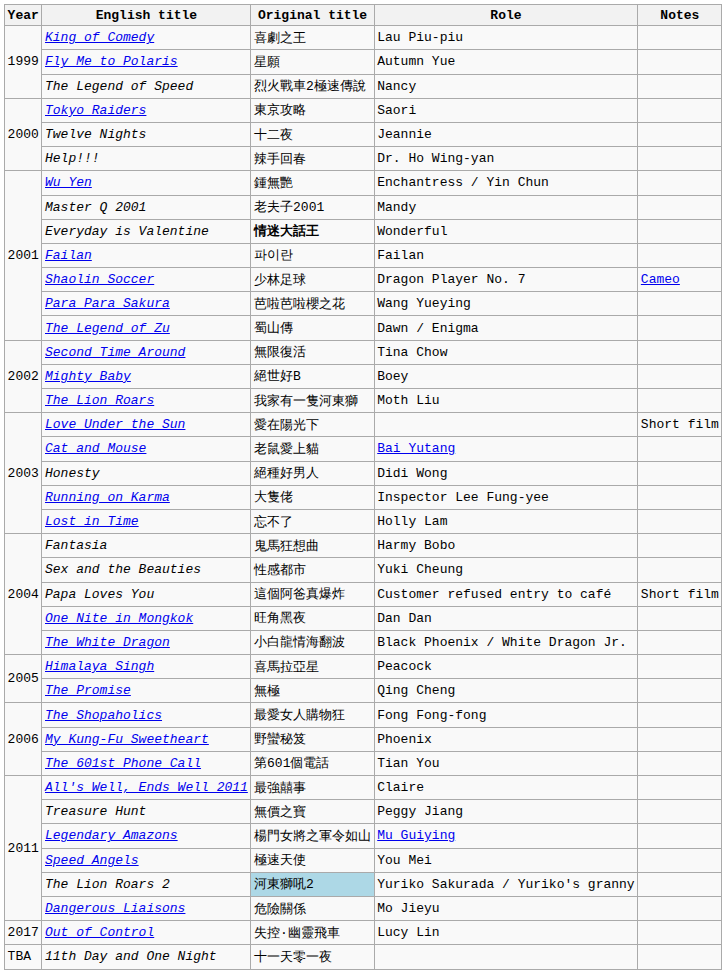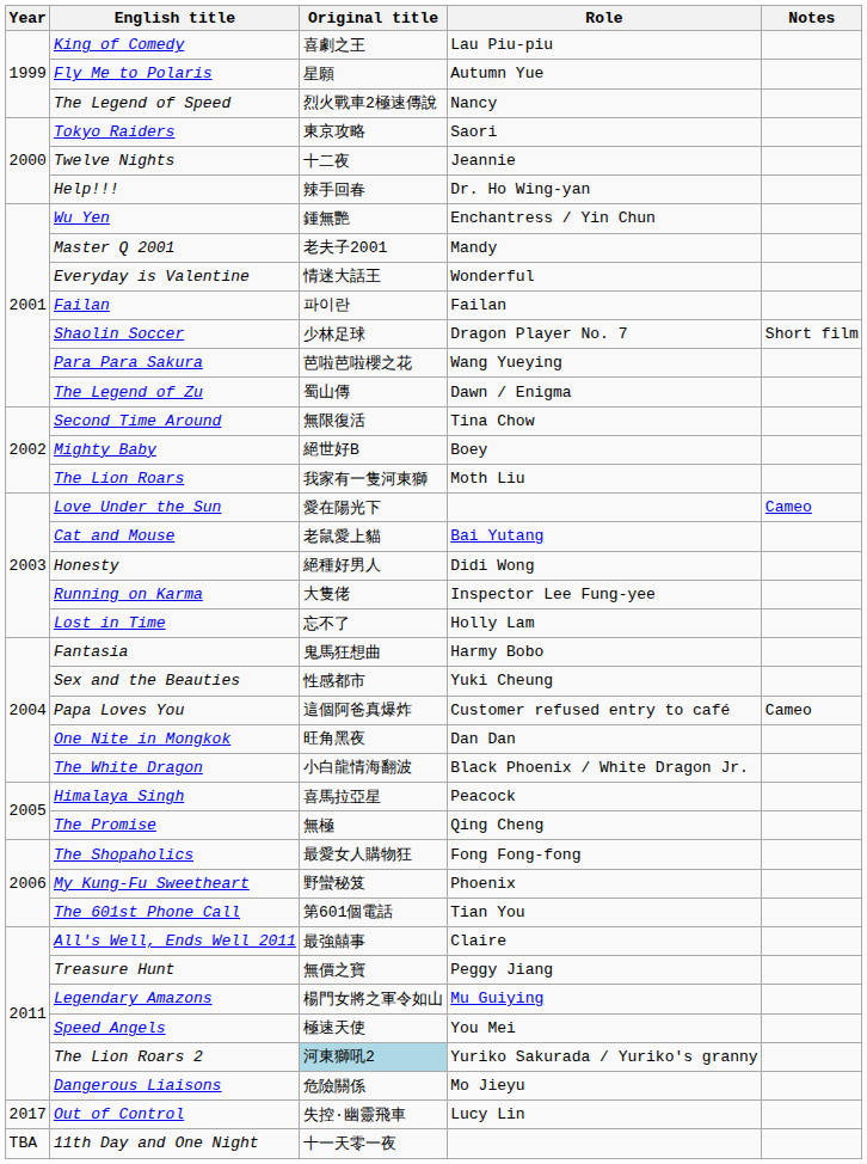Everyday is Valentine | Original title: bold -> normal
Shaolin Soccer | Notes: Cameo -> Short film
Love Under the Sun | Notes: Short film -> Cameo
Papa Loves You | Notes: Short film -> Cameo
